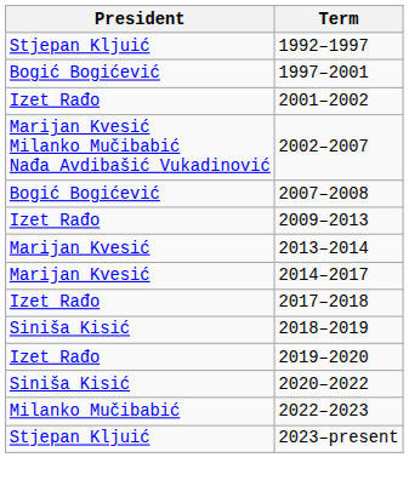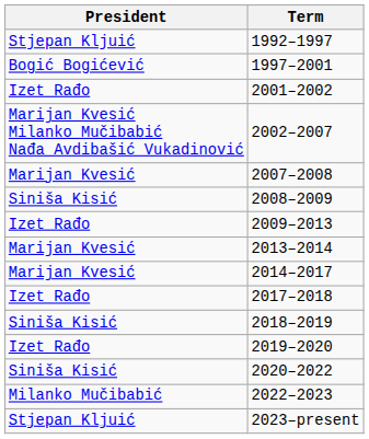2007–2008 | President: Bogić Bogićević -> Marijan Kvesić
+ row: Siniša Kisić | 2008–2009
